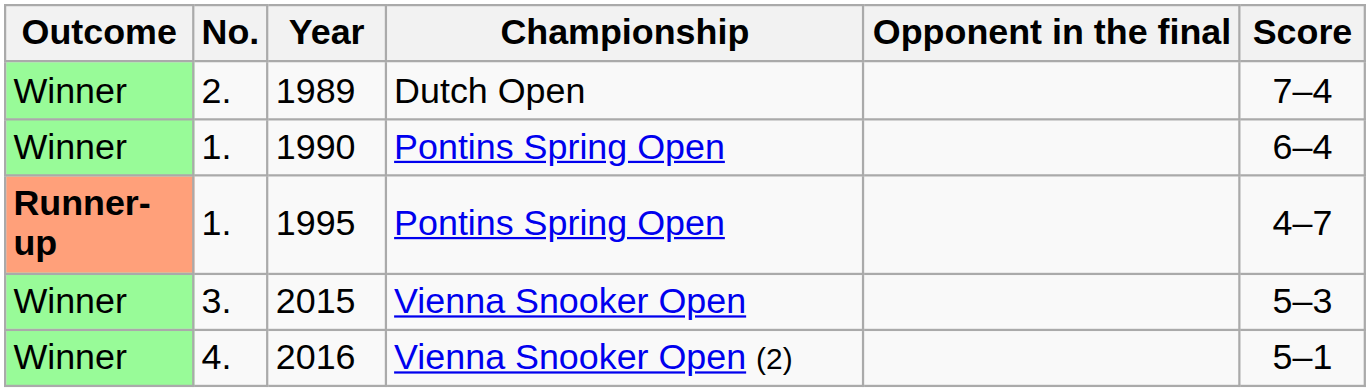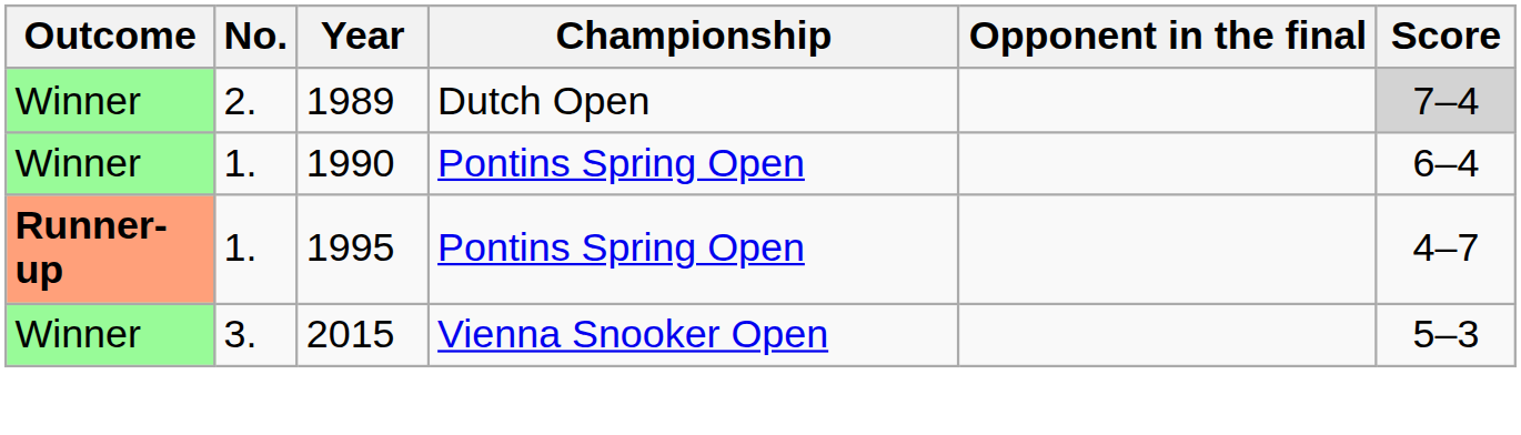1989 | Score: no background -> lightgrey background
- row: Winner | 4. | 2016 | Vienna Snooker Open (2) | 5–1
